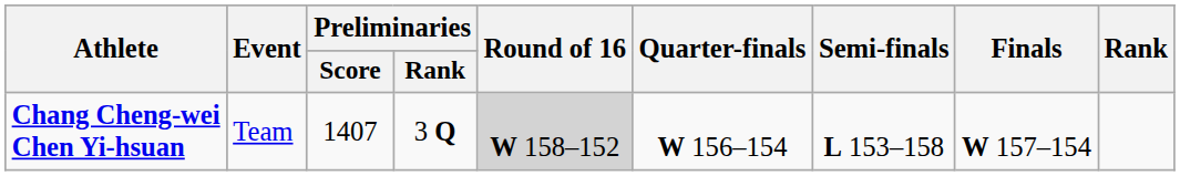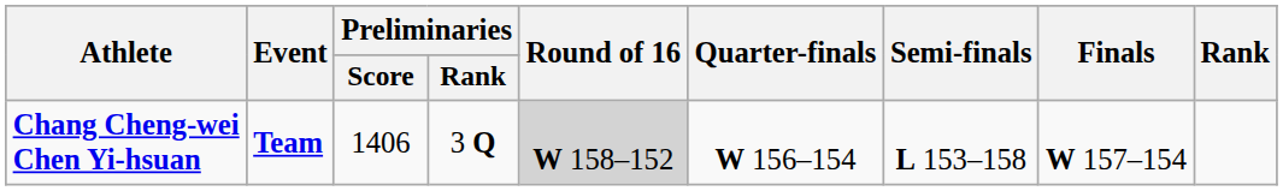Chang Cheng-wei Chen Yi-hsuan | Event: normal -> bold
Chang Cheng-wei Chen Yi-hsuan | Preliminaries / Score: 1407 -> 1406
